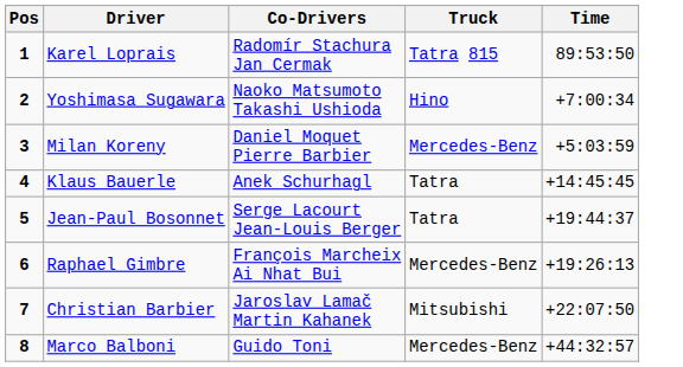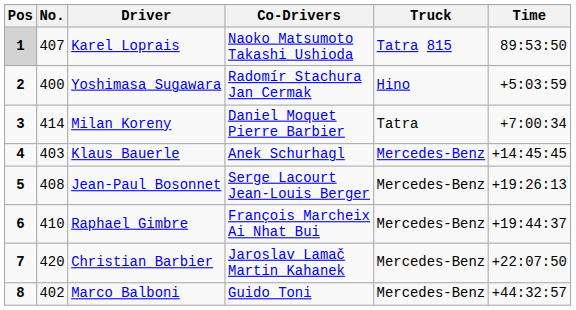+ column: No. | 407 | 400 | 414 | 403 | 408 | 410 | 420 | 402
Karel Loprais | Pos: no background -> lightgrey background
Karel Loprais | Co-Drivers: Radomír Stachura Jan Cermak -> Naoko Matsumoto Takashi Ushioda
Yoshimasa Sugawara | Co-Drivers: Naoko Matsumoto Takashi Ushioda -> Radomír Stachura Jan Cermak
Yoshimasa Sugawara | Time: +7:00:34 -> +5:03:59
Milan Koreny | Truck: Mercedes-Benz -> Tatra
Milan Koreny | Time: +5:03:59 -> +7:00:34
Klaus Bauerle | Truck: Tatra -> Mercedes-Benz
Jean-Paul Bosonnet | Truck: Tatra -> Mercedes-Benz
Jean-Paul Bosonnet | Time: +19:44:37 -> +19:26:13
Raphael Gimbre | Time: +19:26:13 -> +19:44:37
Christian Barbier | Truck: Mitsubishi -> Mercedes-Benz
